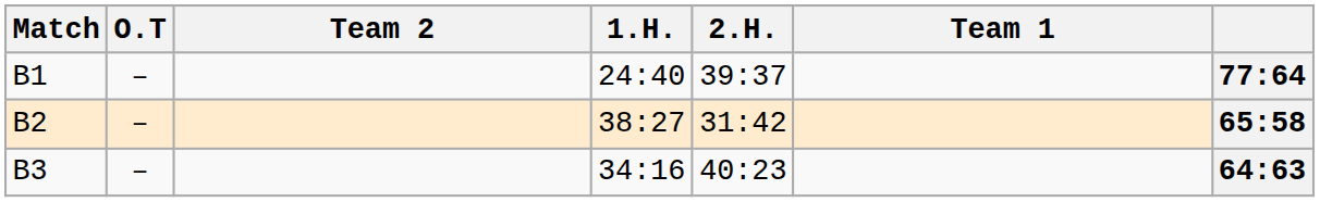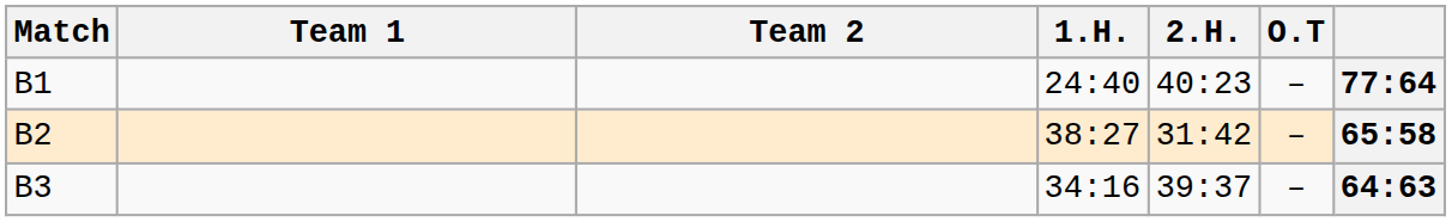columns swapped: Team 1 <-> O.T
B1 | 2.H.: 39:37 -> 40:23
B3 | 2.H.: 40:23 -> 39:37
